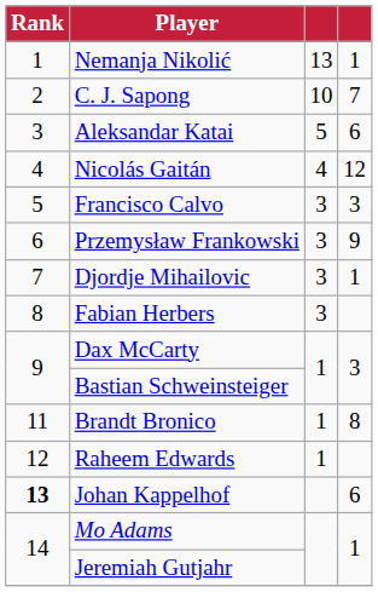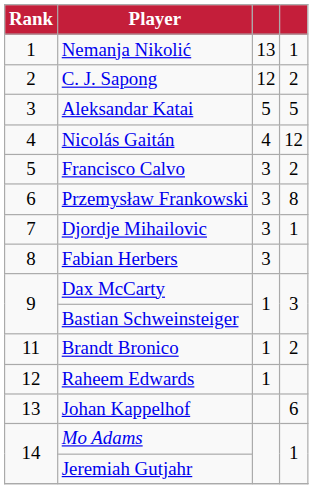C. J. Sapong | column 3: 10 -> 12
C. J. Sapong | column 4: 7 -> 2
Aleksandar Katai | column 4: 6 -> 5
Francisco Calvo | column 4: 3 -> 2
Przemysław Frankowski | column 4: 9 -> 8
Brandt Bronico | column 4: 8 -> 2
Johan Kappelhof | Rank: bold -> normal
